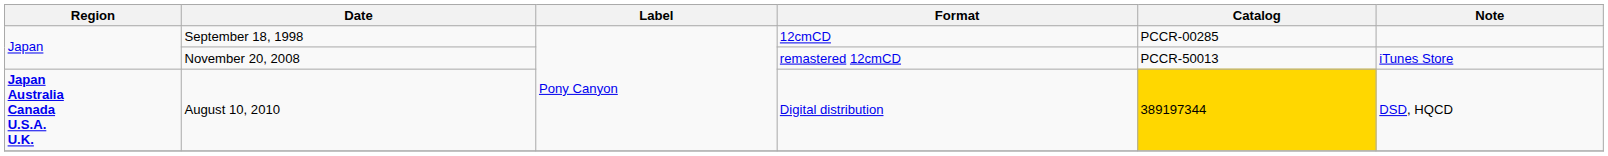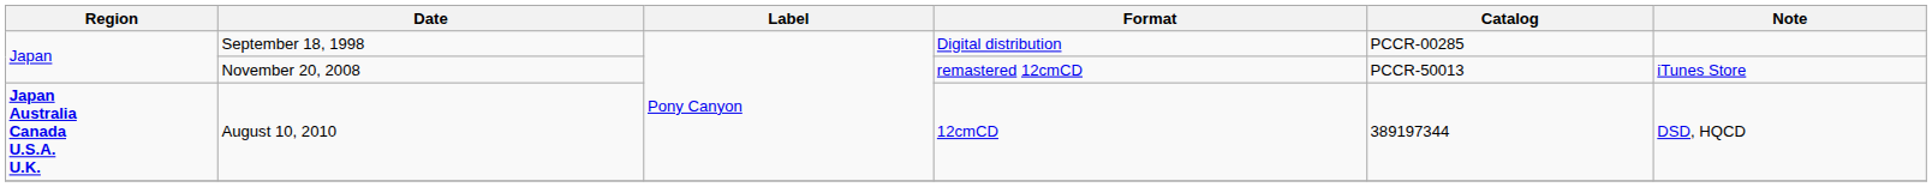September 18, 1998 | Format: 12cmCD -> Digital distribution
August 10, 2010 | Format: Digital distribution -> 12cmCD
August 10, 2010 | Catalog: gold background -> no background
